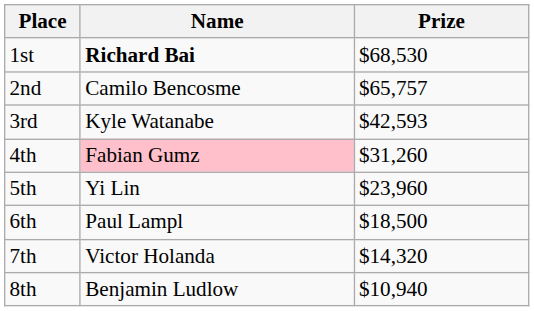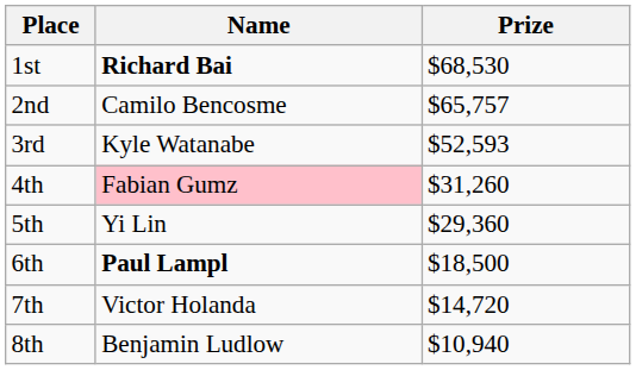3rd | Prize: $42,593 -> $52,593
5th | Prize: $23,960 -> $29,360
6th | Name: normal -> bold
7th | Prize: $14,320 -> $14,720
